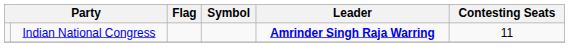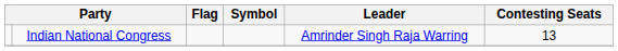Indian National Congress | Leader: bold -> normal
Indian National Congress | Contesting Seats: 11 -> 13
